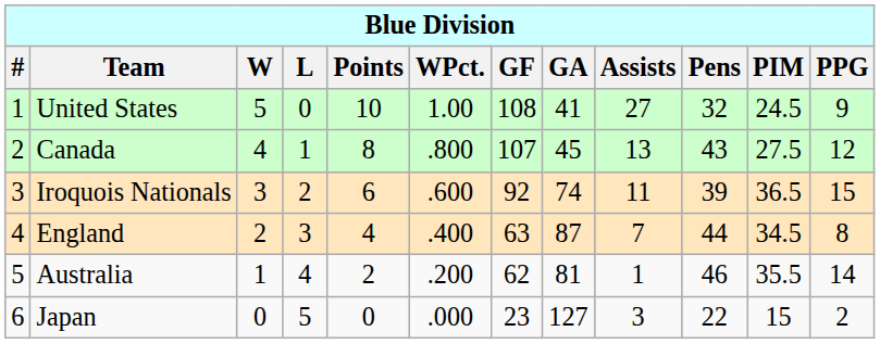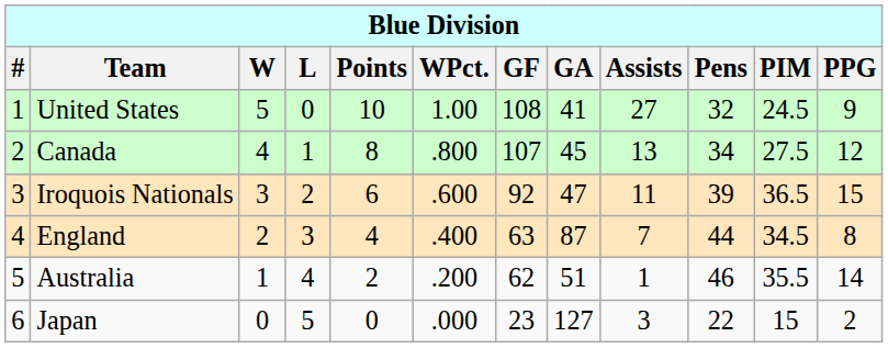Canada | Pens: 43 -> 34
Iroquois Nationals | GA: 74 -> 47
Australia | GA: 81 -> 51
